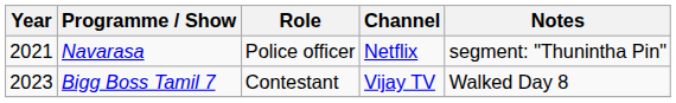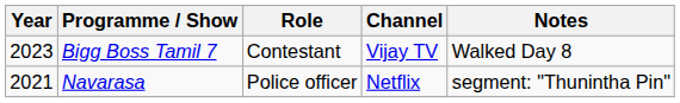rows swapped: Navarasa <-> Bigg Boss Tamil 7
